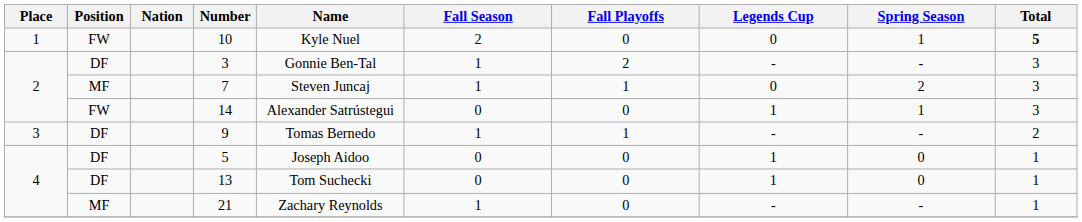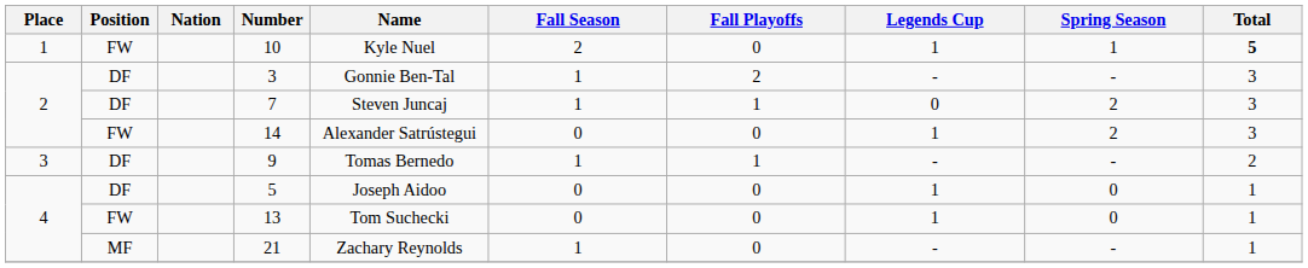10 | Legends Cup: 0 -> 1
7 | Position: MF -> DF
14 | Spring Season: 1 -> 2
13 | Position: DF -> FW
